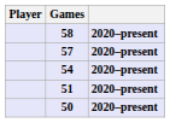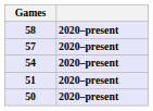- column: Player
